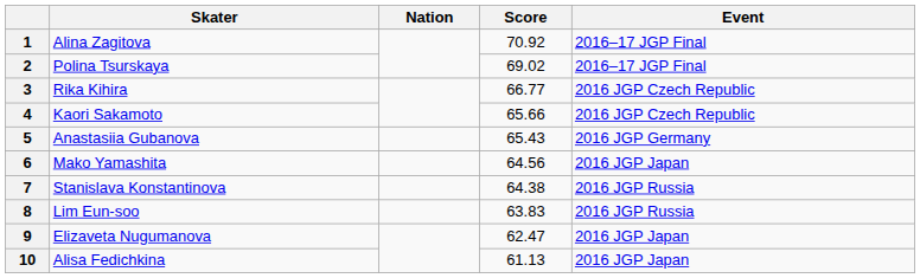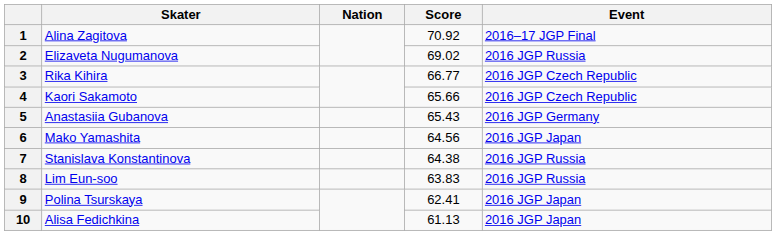2 | Skater: Polina Tsurskaya -> Elizaveta Nugumanova
2 | Event: 2016–17 JGP Final -> 2016 JGP Russia
9 | Skater: Elizaveta Nugumanova -> Polina Tsurskaya
9 | Score: 62.47 -> 62.41
